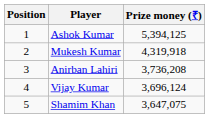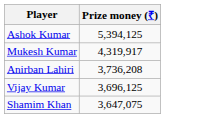- column: Position | 1 | 2 | 3 | 4 | 5
Mukesh Kumar | Prize money (₹): 4,319,918 -> 4,319,917
Vijay Kumar | Prize money (₹): 3,696,124 -> 3,696,125
